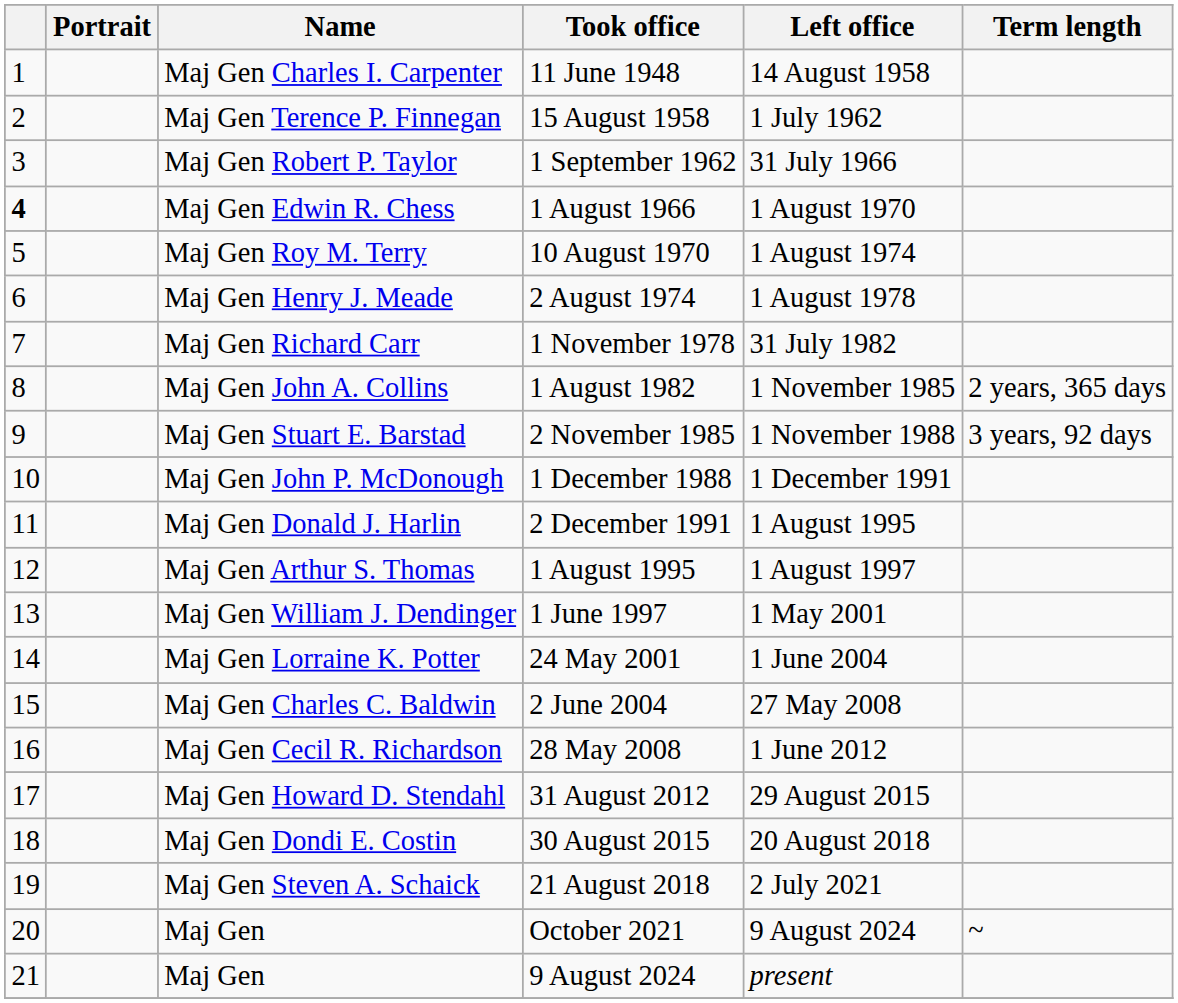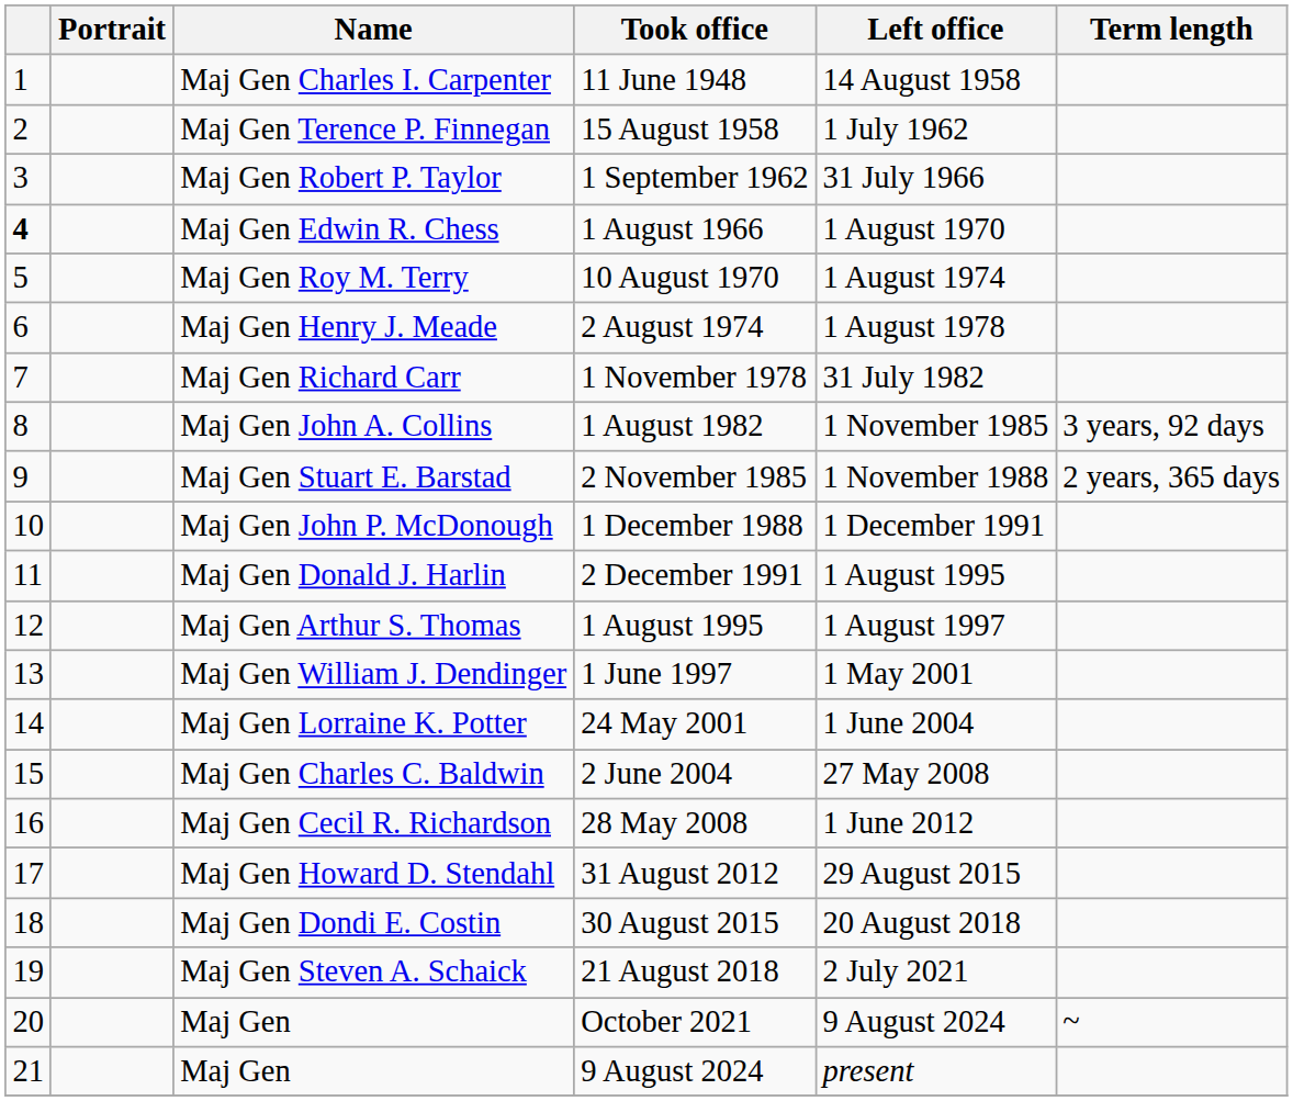1 August 1982 | Term length: 2 years, 365 days -> 3 years, 92 days
2 November 1985 | Term length: 3 years, 92 days -> 2 years, 365 days
